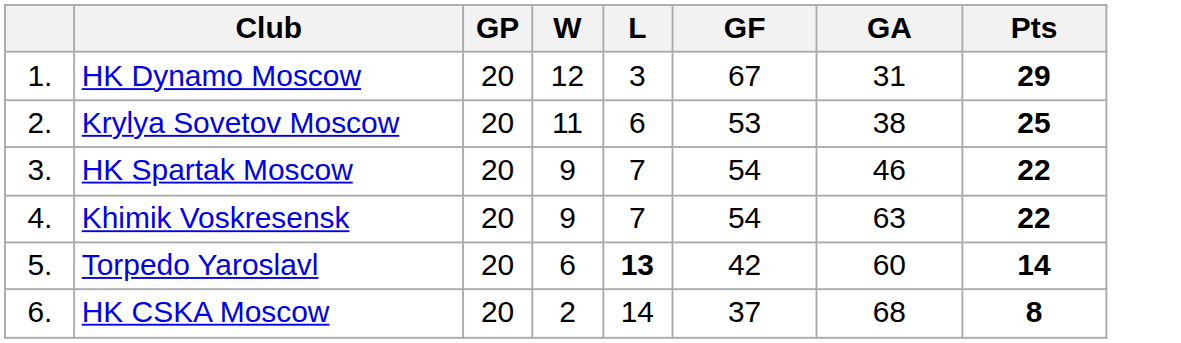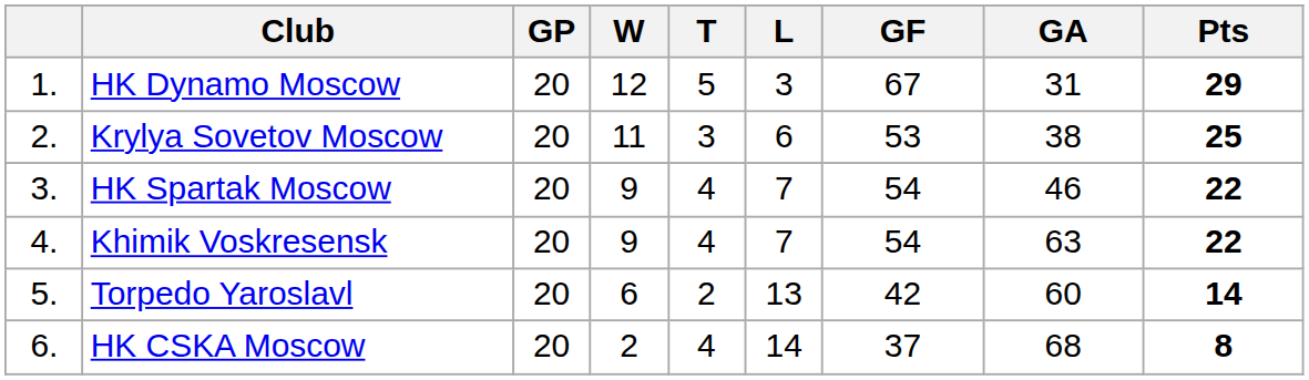+ column: T | 5 | 3 | 4 | 4 | 2 | 4
Torpedo Yaroslavl | L: bold -> normal
